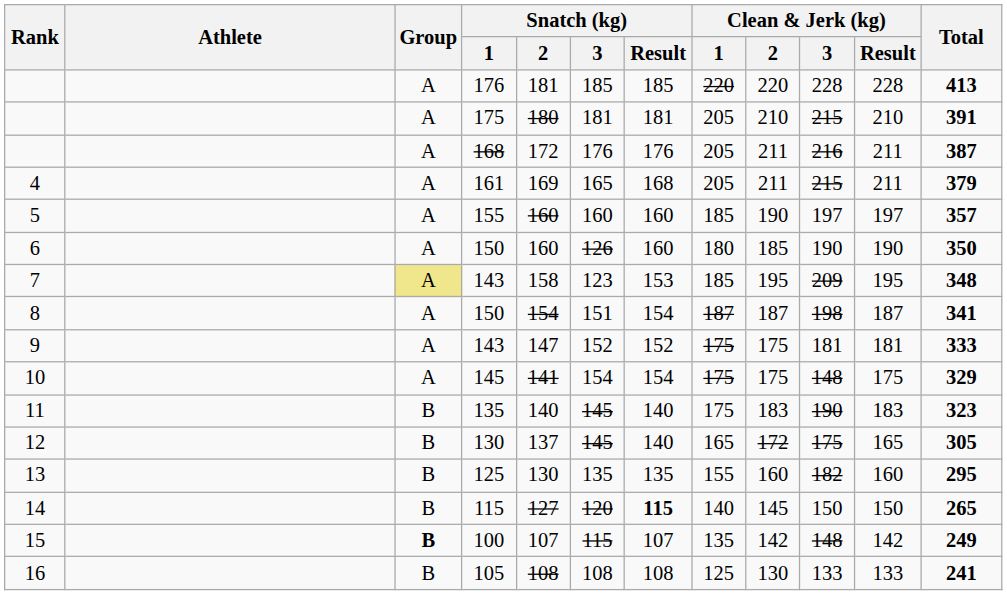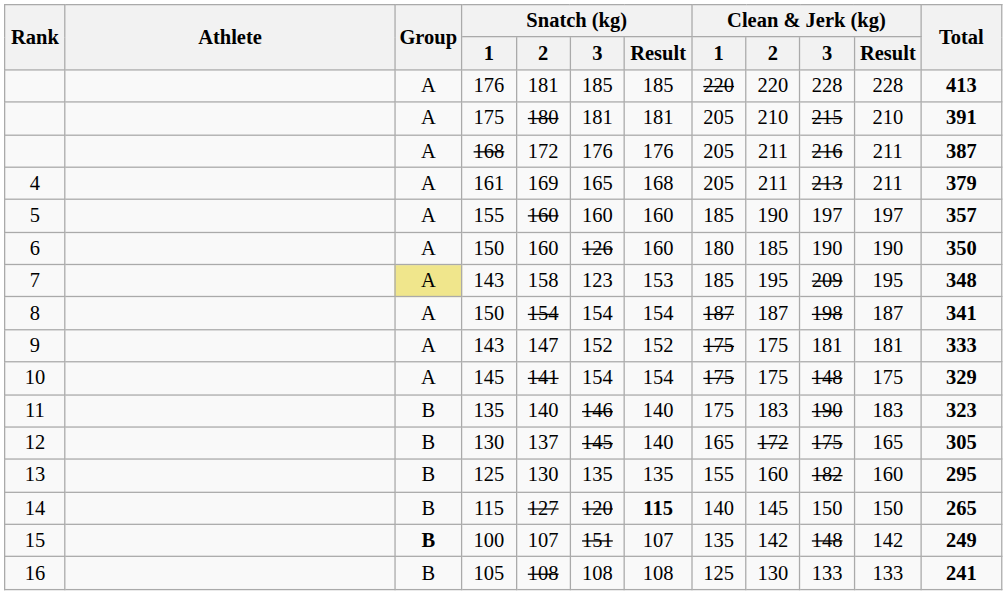4 | Clean & Jerk (kg) / 3: 215 -> 213
8 | Snatch (kg) / 3: 151 -> 154
11 | Snatch (kg) / 3: 145 -> 146
15 | Snatch (kg) / 3: 115 -> 151
